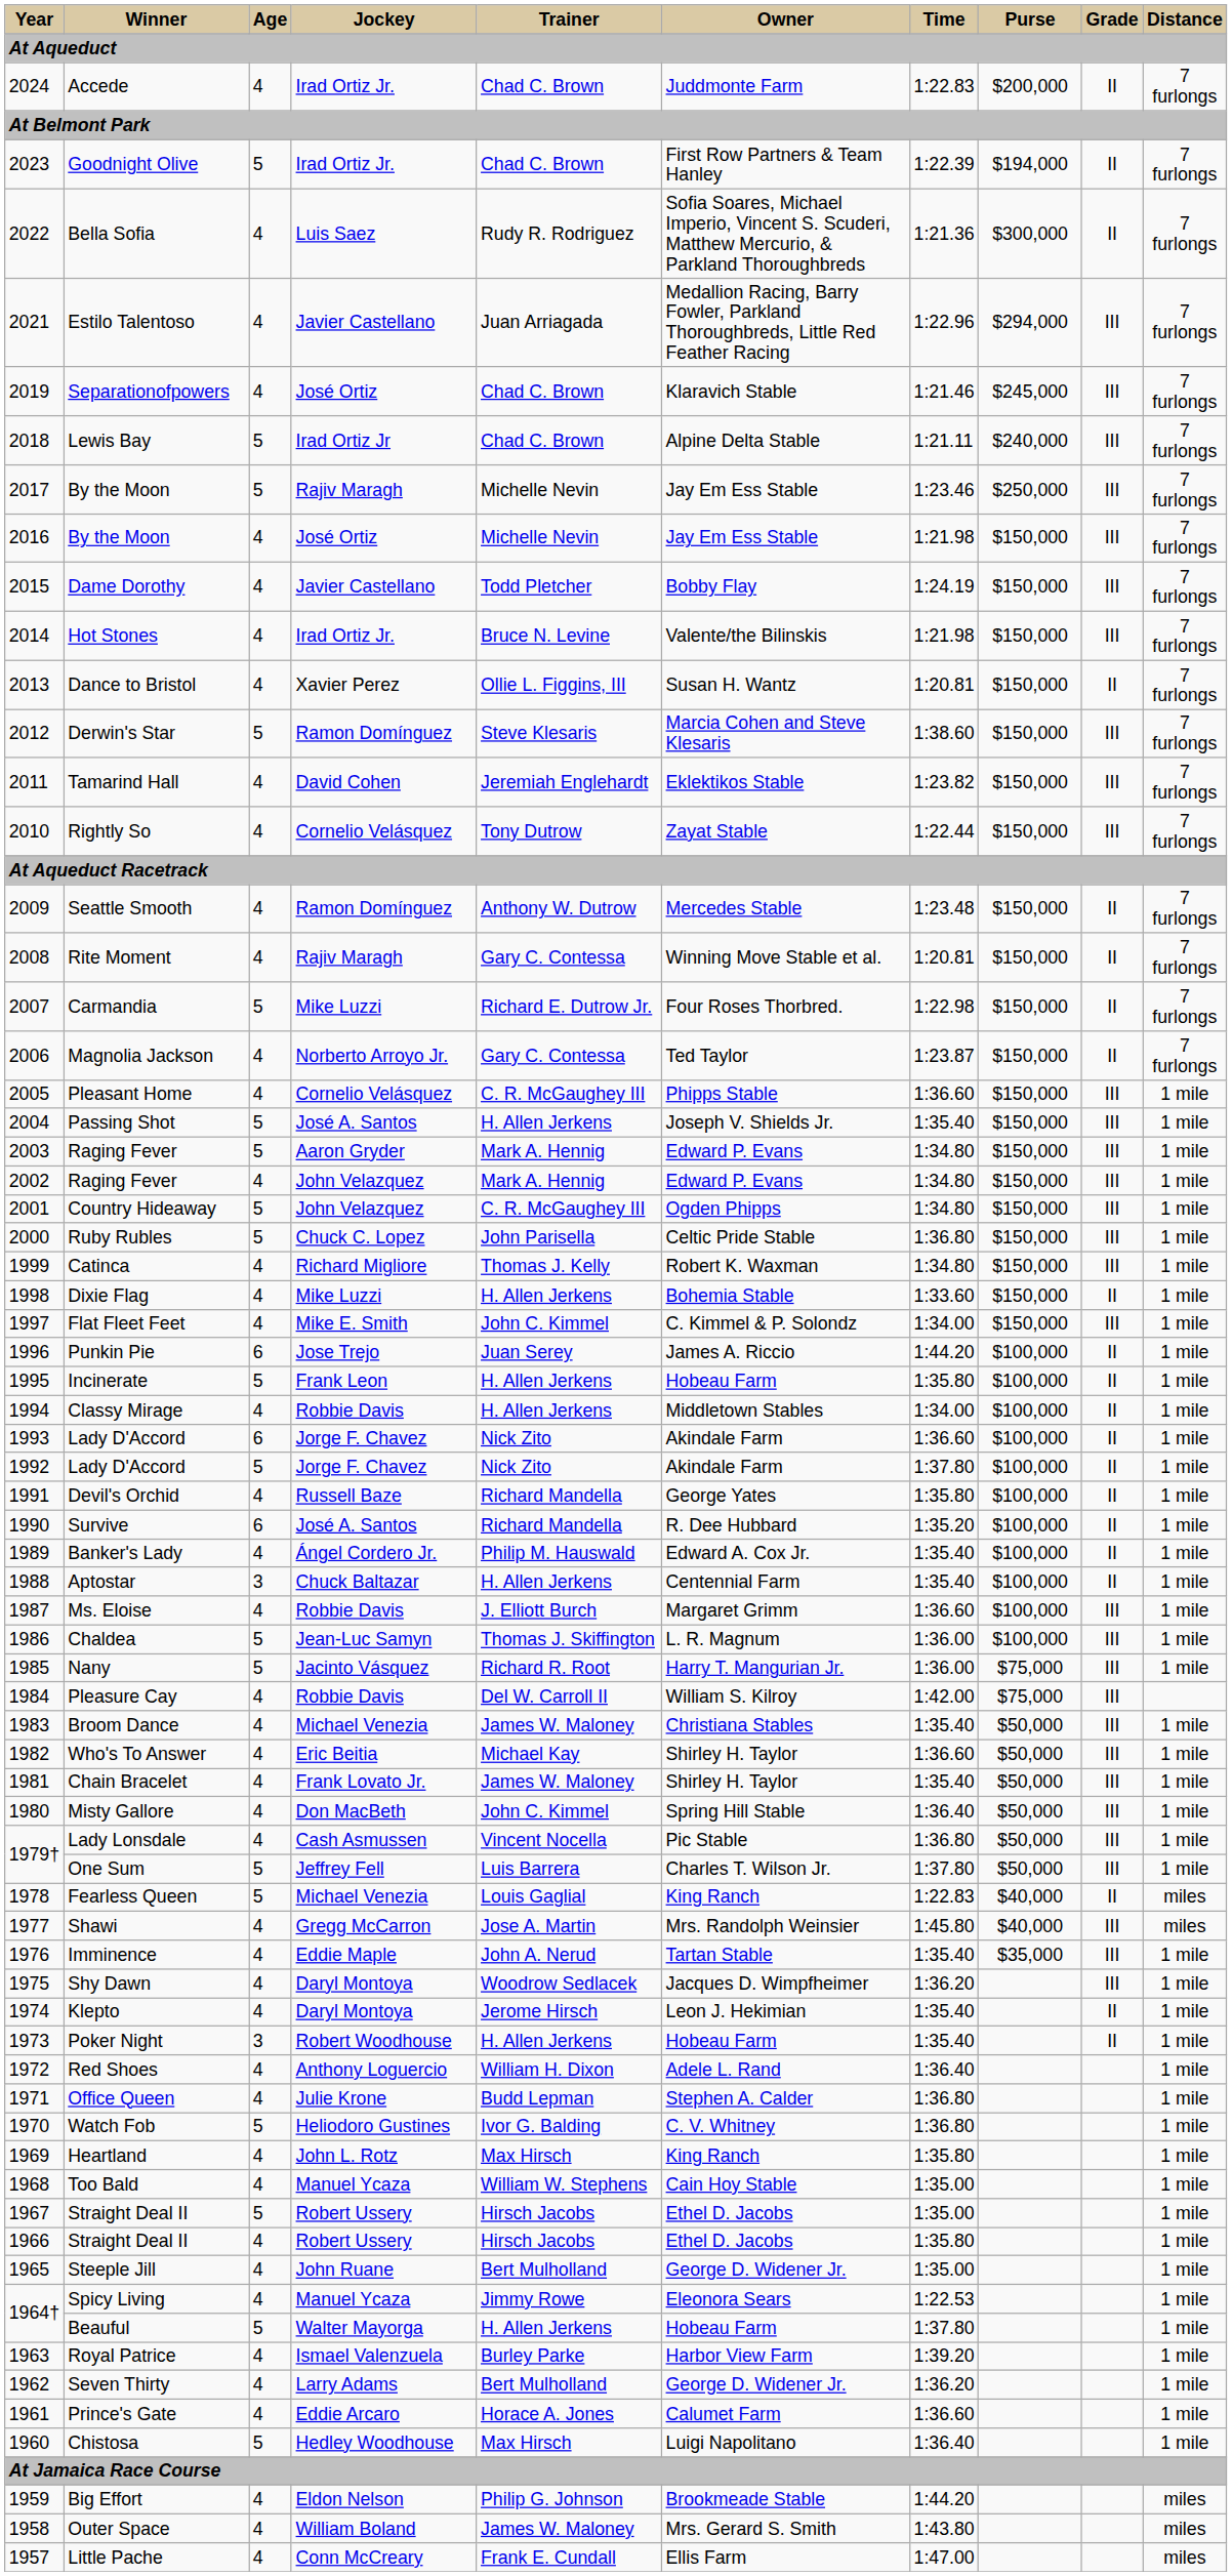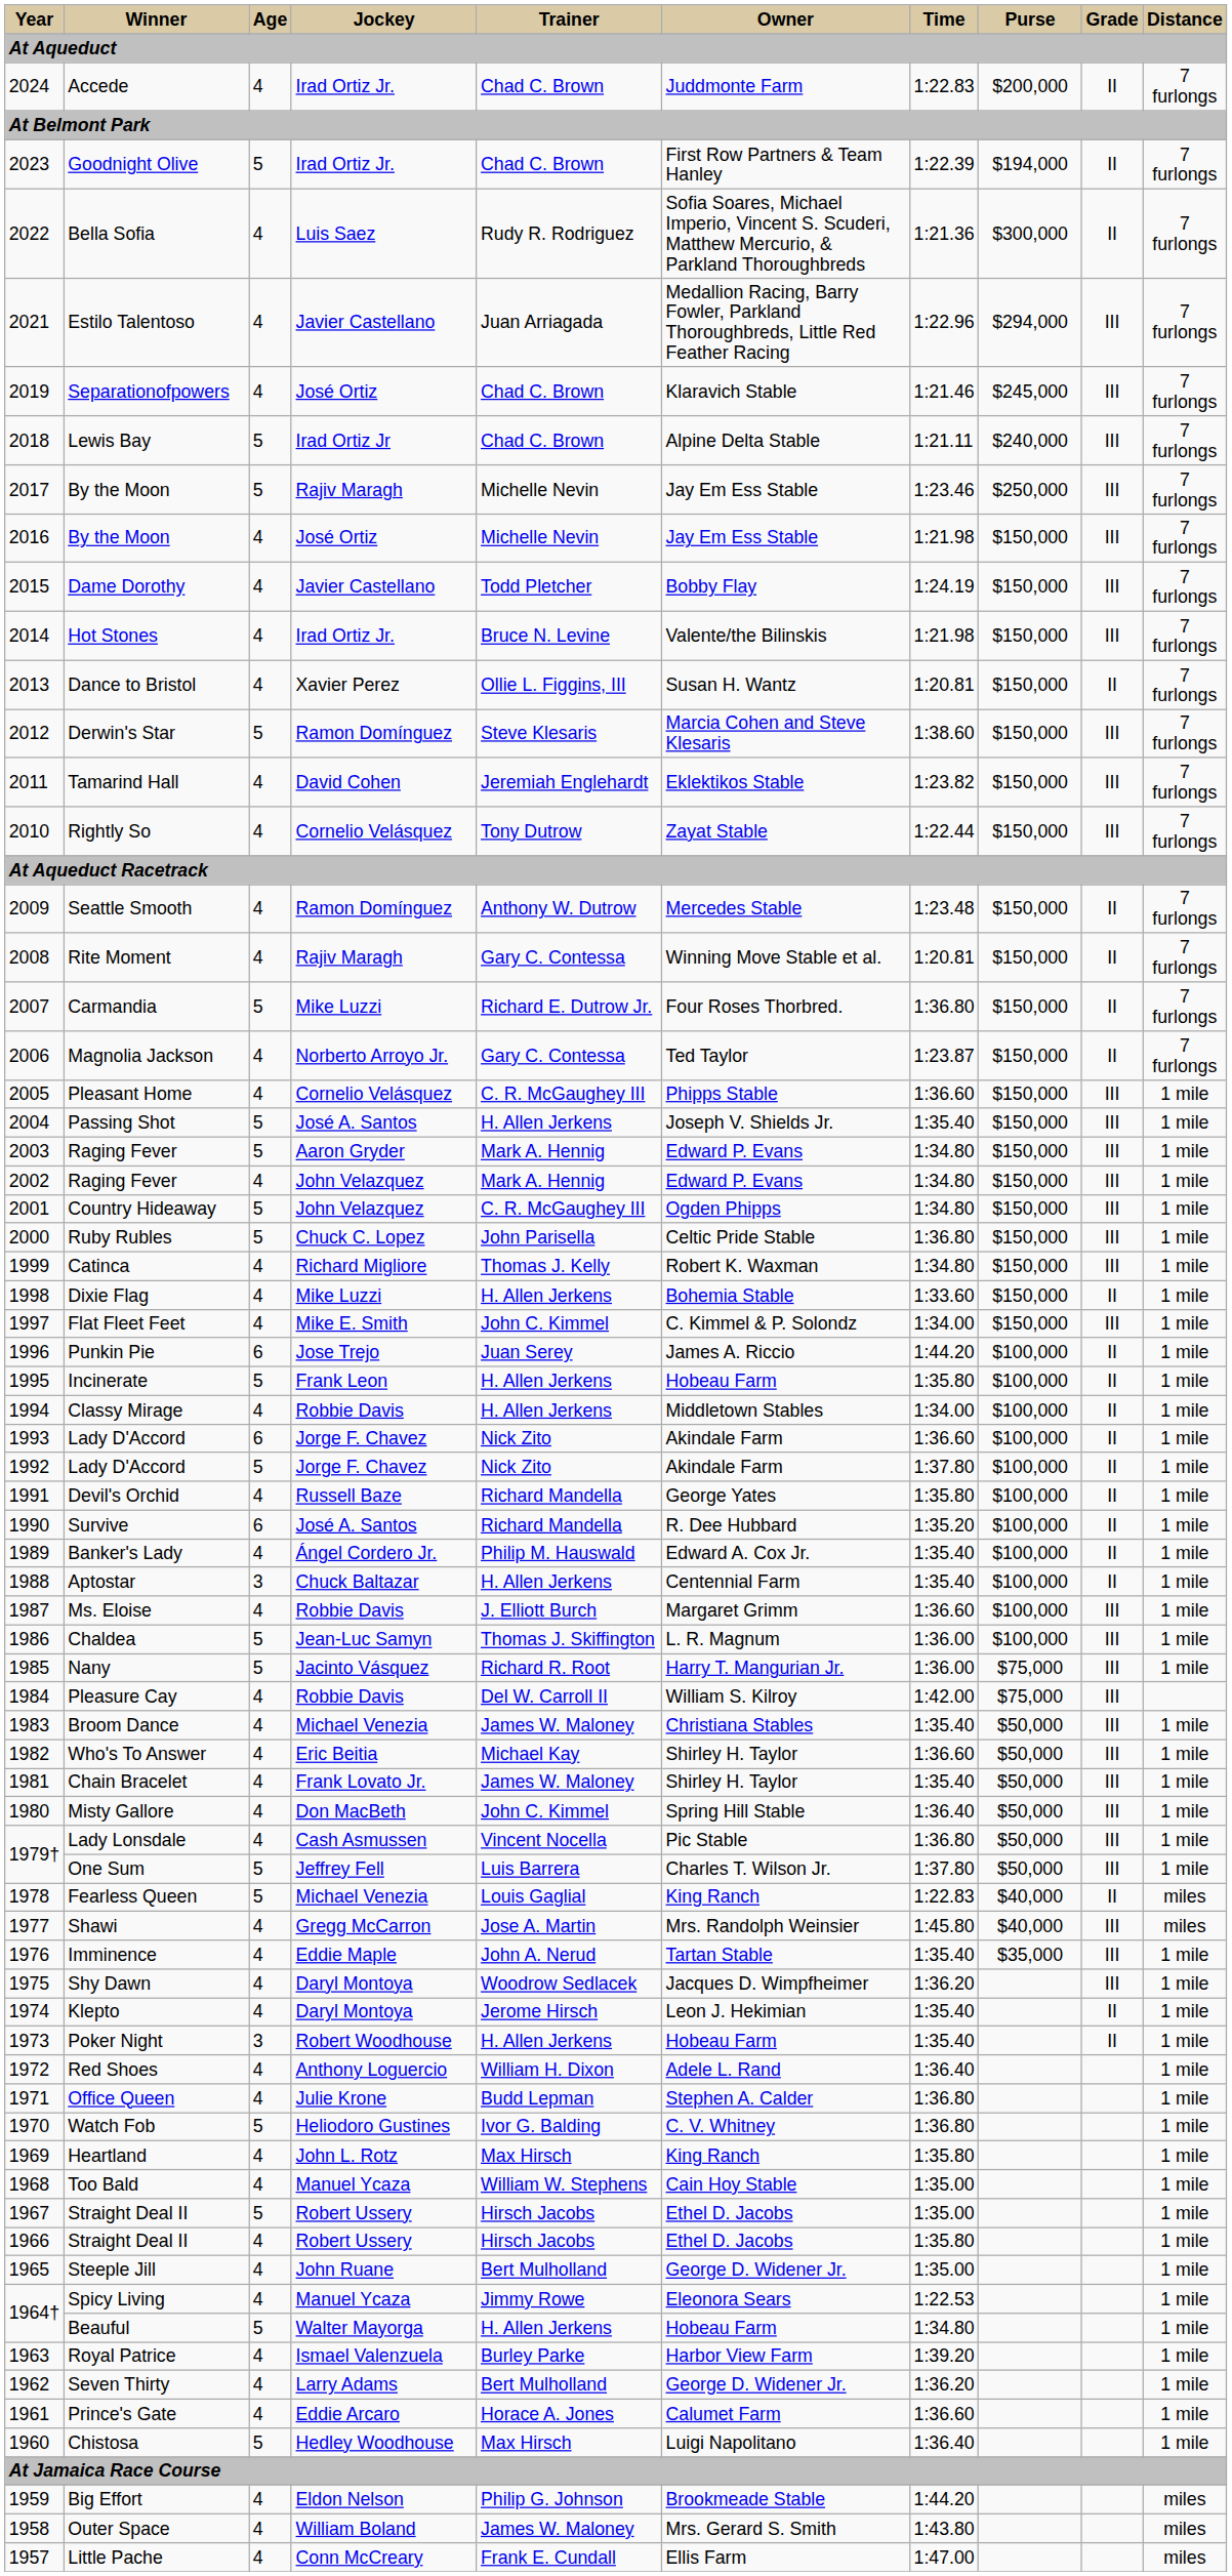Carmandia | Time: 1:22.98 -> 1:36.80
Beauful | Time: 1:37.80 -> 1:34.80
